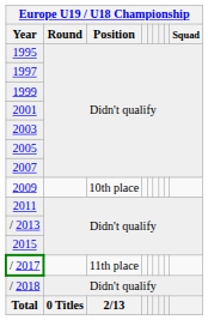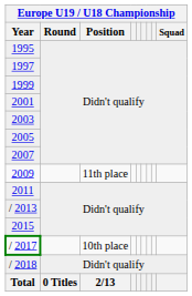2009 | Europe U19 / U18 Championship / Position: 10th place -> 11th place
/ 2017 | Europe U19 / U18 Championship / Position: 11th place -> 10th place
